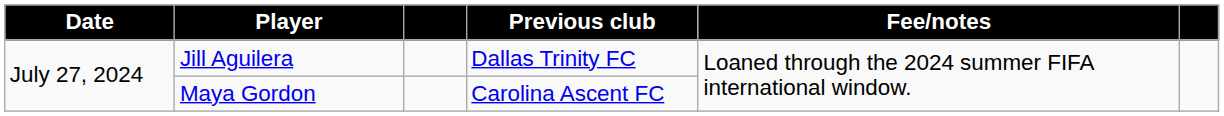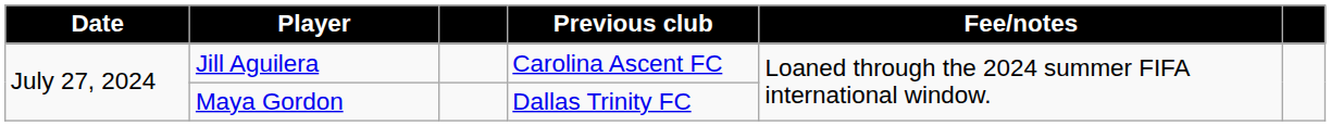Jill Aguilera | Previous club: Dallas Trinity FC -> Carolina Ascent FC
Maya Gordon | Previous club: Carolina Ascent FC -> Dallas Trinity FC
